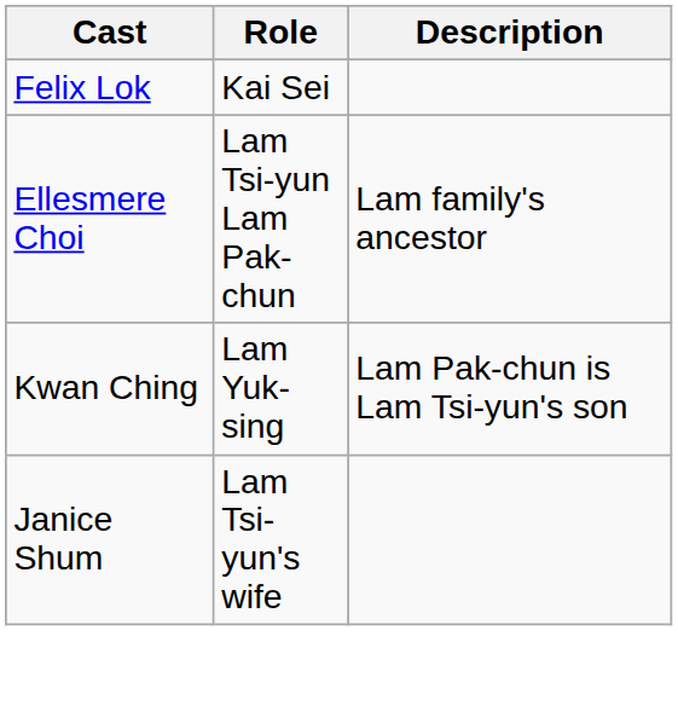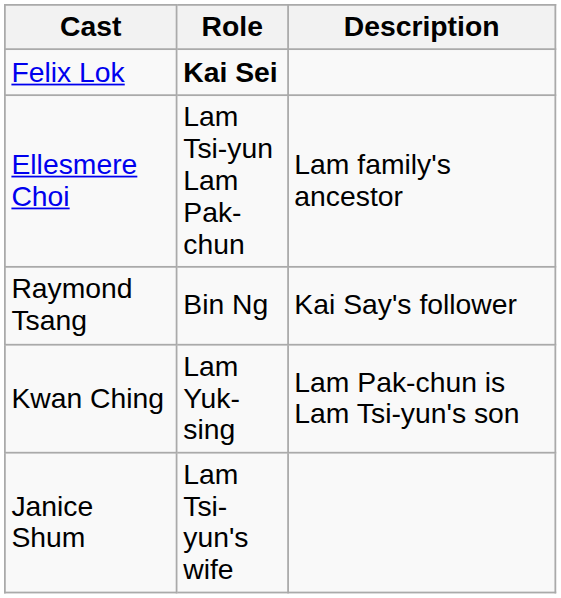Felix Lok | Role: normal -> bold
+ row: Raymond Tsang | Bin Ng | Kai Say's follower
